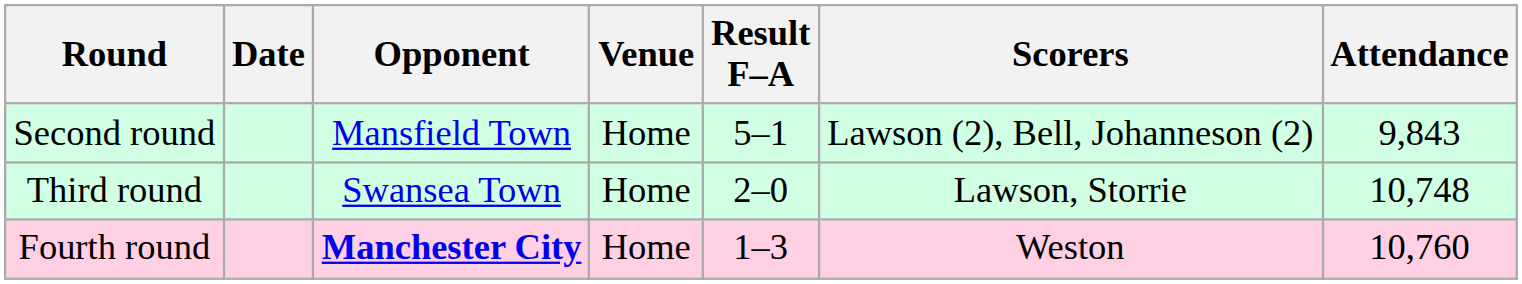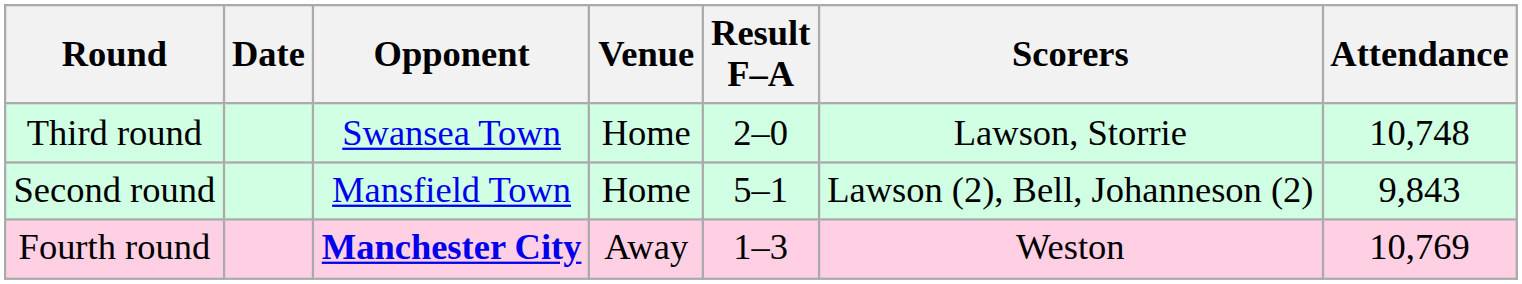rows swapped: Second round <-> Third round
Fourth round | Venue: Home -> Away
Fourth round | Attendance: 10,760 -> 10,769
